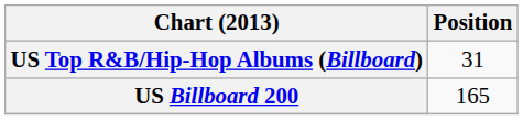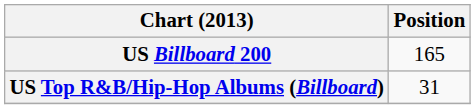rows swapped: US Billboard 200 <-> US Top R&B/Hip-Hop Albums (Billboard)
